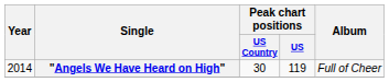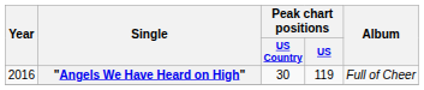"Angels We Have Heard on High" | Year: 2014 -> 2016
